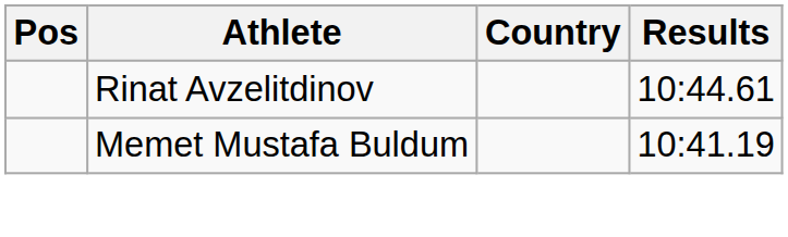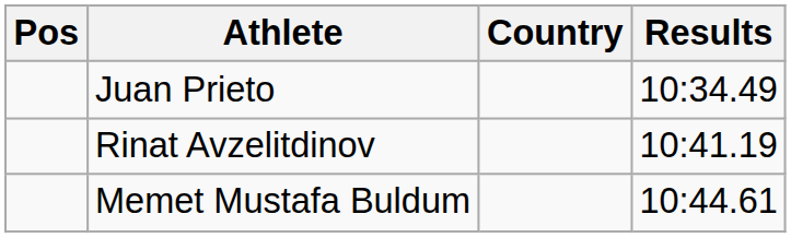+ row: Juan Prieto | 10:34.49
Rinat Avzelitdinov | Results: 10:44.61 -> 10:41.19
Memet Mustafa Buldum | Results: 10:41.19 -> 10:44.61
